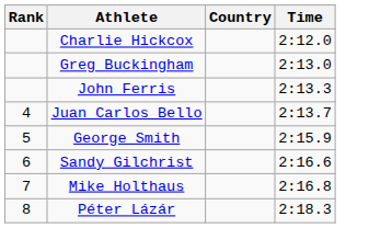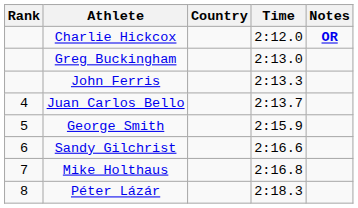+ column: Notes | OR
